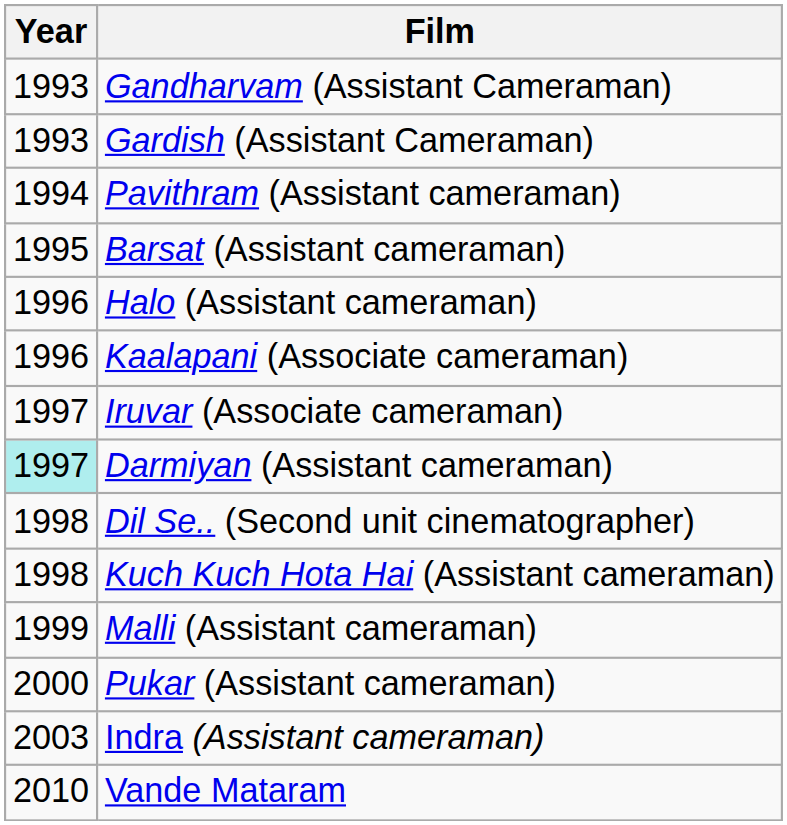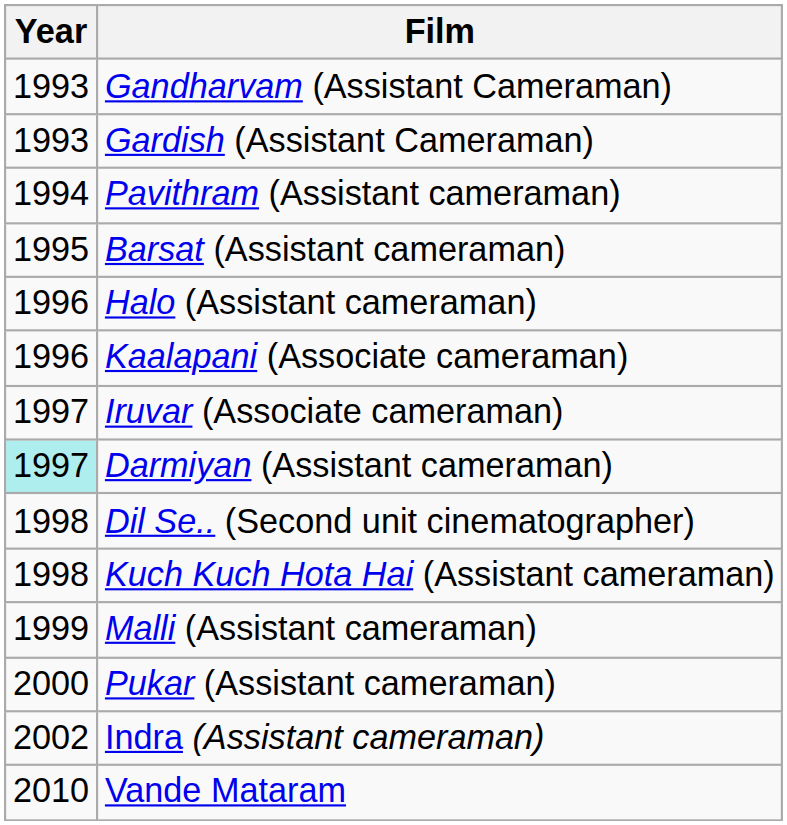Indra (Assistant cameraman) | Year: 2003 -> 2002
